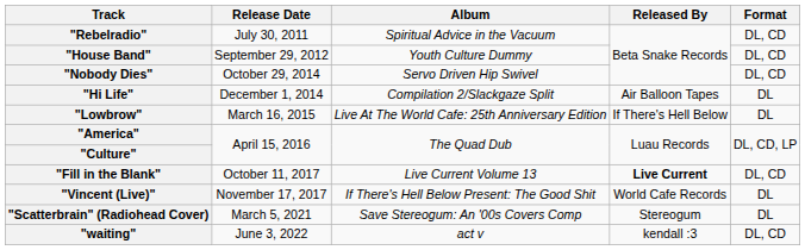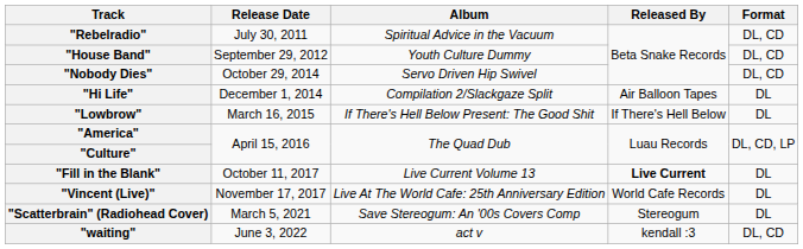"Lowbrow" | Album: Live At The World Cafe: 25th Anniversary Edition -> If There's Hell Below Present: The Good Shit
"Fill in the Blank" | Format: DL, CD -> DL
"Vincent (Live)" | Album: If There's Hell Below Present: The Good Shit -> Live At The World Cafe: 25th Anniversary Edition
